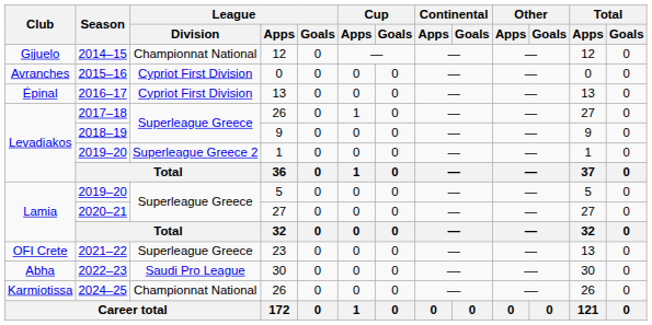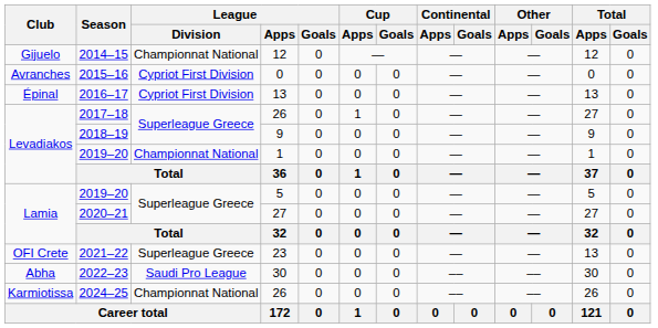2019–20 / 1 | League / Division: Superleague Greece 2 -> Championnat National
